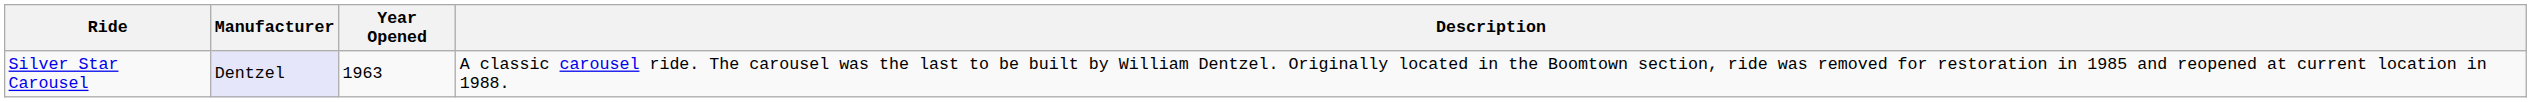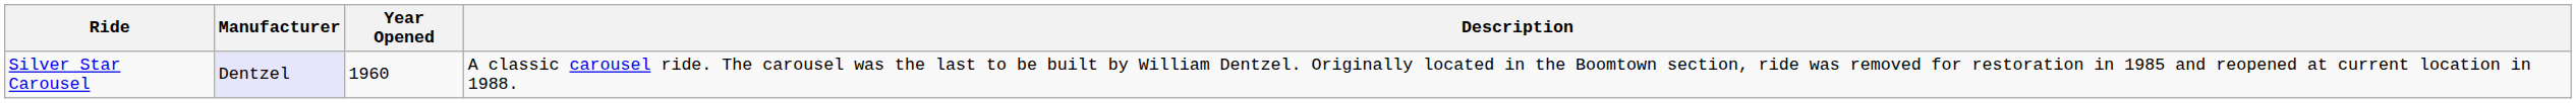Silver Star Carousel | Year Opened: 1963 -> 1960
